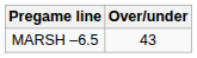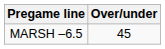MARSH –6.5 | Over/under: 43 -> 45
